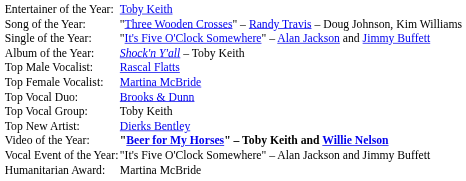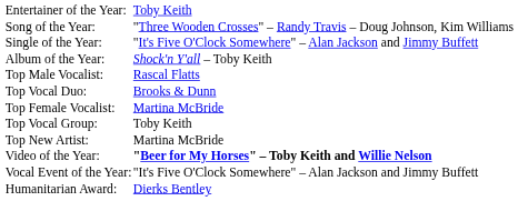rows swapped: Top Female Vocalist: <-> Top Vocal Duo:
Top New Artist: | column 2: Dierks Bentley -> Martina McBride
Humanitarian Award: | column 2: Martina McBride -> Dierks Bentley
